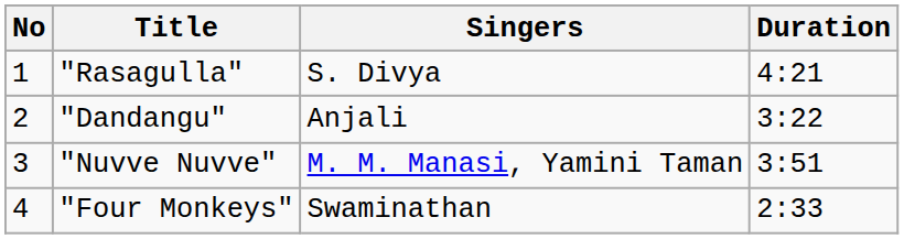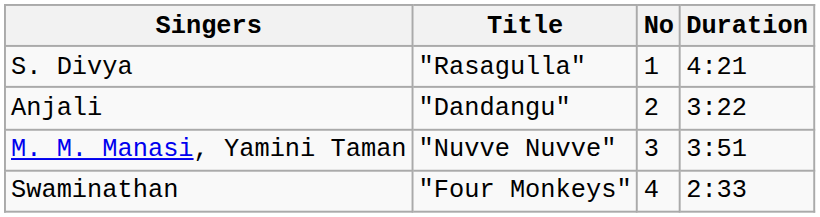columns swapped: No <-> Singers
